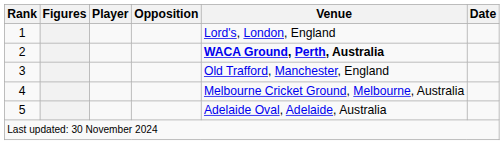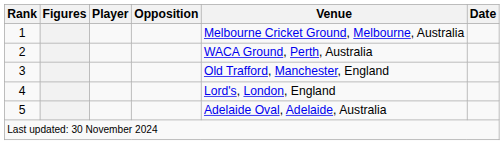1 | Venue: Lord's, London, England -> Melbourne Cricket Ground, Melbourne, Australia
2 | Venue: bold -> normal
4 | Venue: Melbourne Cricket Ground, Melbourne, Australia -> Lord's, London, England
